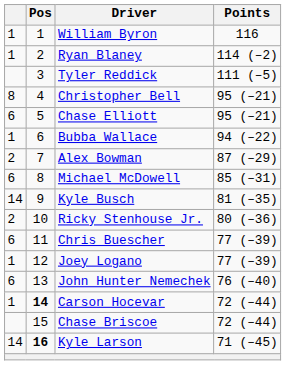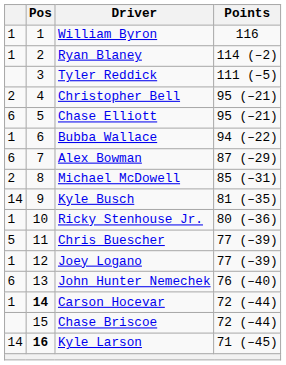Christopher Bell | column 1: 8 -> 2
Alex Bowman | column 1: 2 -> 6
Michael McDowell | column 1: 6 -> 2
Ricky Stenhouse Jr. | column 1: 2 -> 1
Chris Buescher | column 1: 6 -> 5
